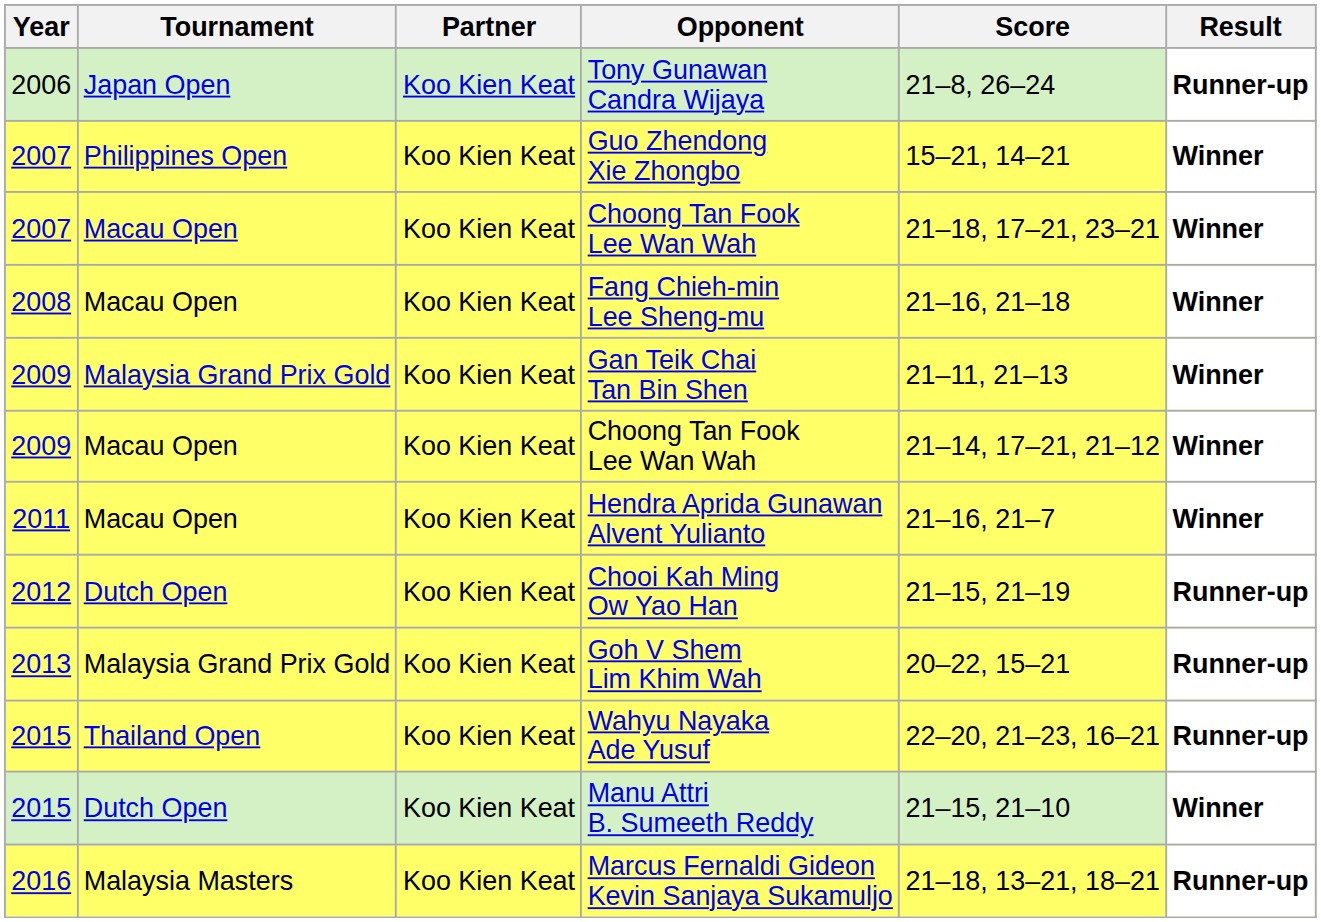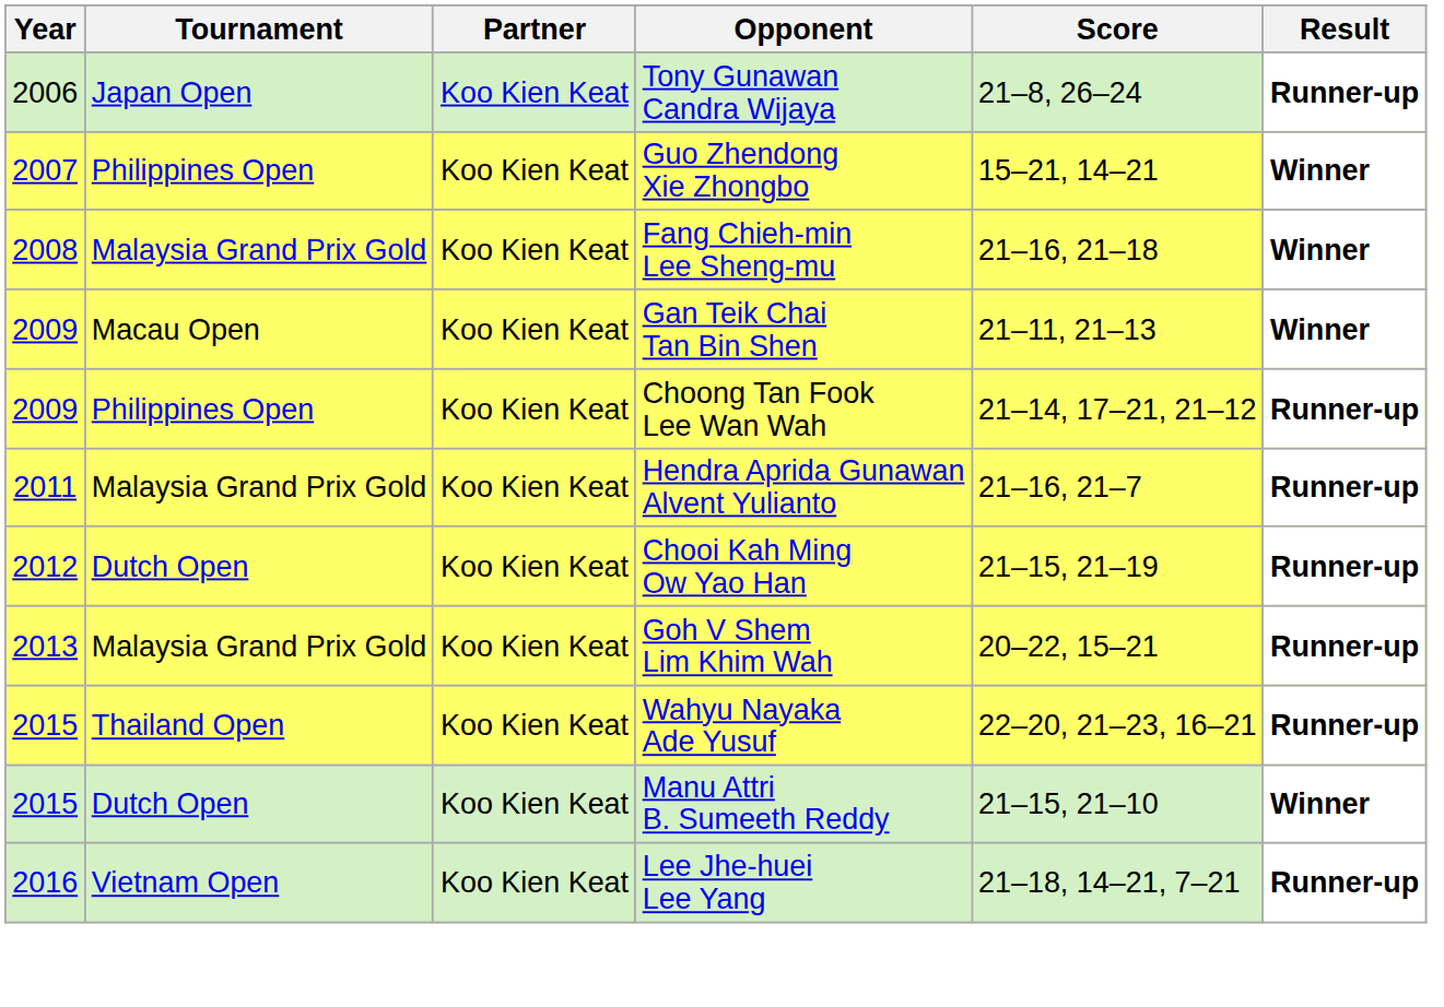- row: 2007 | Macau Open | Koo Kien Keat | Choong Tan Fook Lee Wan Wah | 21–18, 17–21, 23–21 | Winner
Fang Chieh-min Lee Sheng-mu | Tournament: Macau Open -> Malaysia Grand Prix Gold
Gan Teik Chai Tan Bin Shen | Tournament: Malaysia Grand Prix Gold -> Macau Open
2009 / Choong Tan Fook Lee Wan Wah | Tournament: Macau Open -> Philippines Open
2009 / Choong Tan Fook Lee Wan Wah | Result: Winner -> Runner-up
Hendra Aprida Gunawan Alvent Yulianto | Tournament: Macau Open -> Malaysia Grand Prix Gold
Hendra Aprida Gunawan Alvent Yulianto | Result: Winner -> Runner-up
- row: 2016 | Malaysia Masters | Koo Kien Keat | Marcus Fernaldi Gideon Kevin Sanjaya Sukamuljo | 21–18, 13–21, 18–21 | Runner-up
+ row: 2016 | Vietnam Open | Koo Kien Keat | Lee Jhe-huei Lee Yang | 21–18, 14–21, 7–21 | Runner-up
